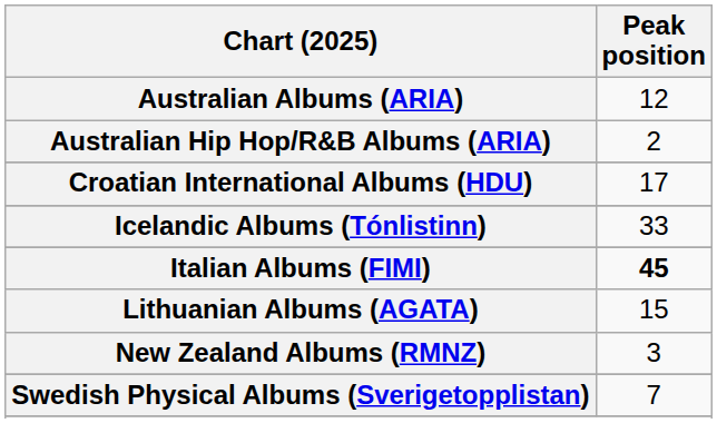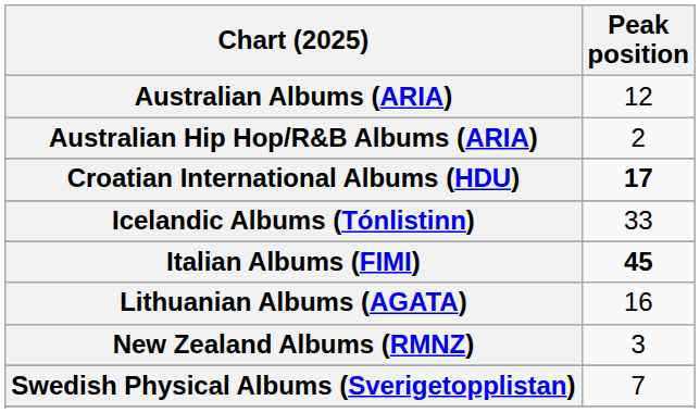Croatian International Albums (HDU) | Peak position: normal -> bold
Lithuanian Albums (AGATA) | Peak position: 15 -> 16
